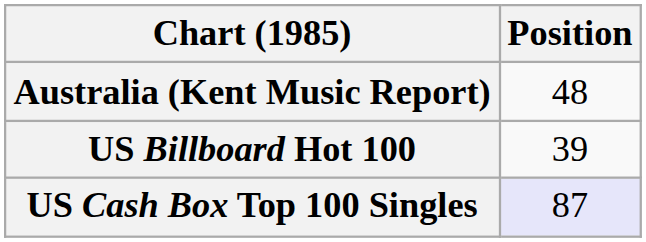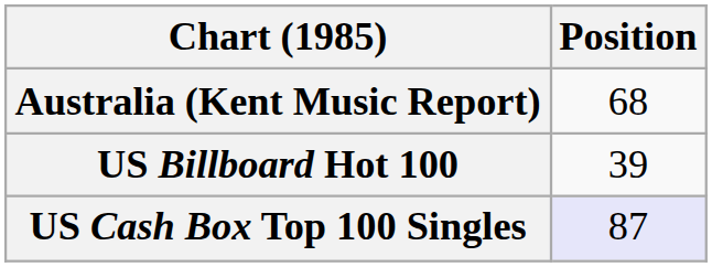Australia (Kent Music Report) | Position: 48 -> 68
